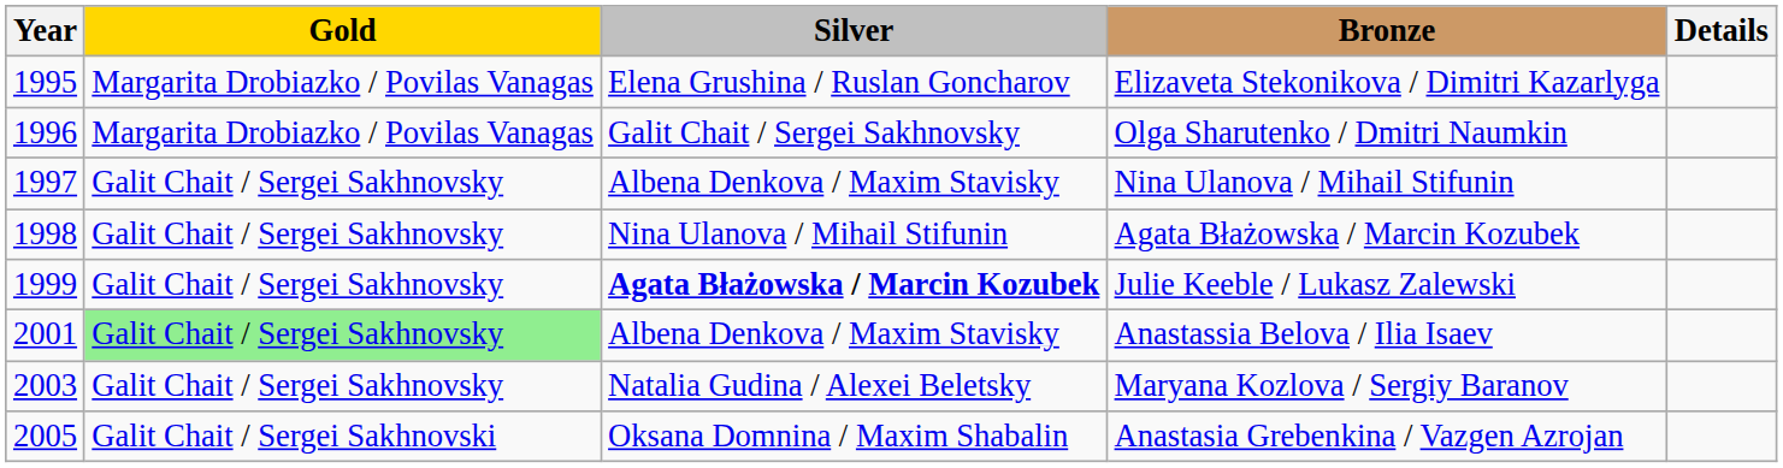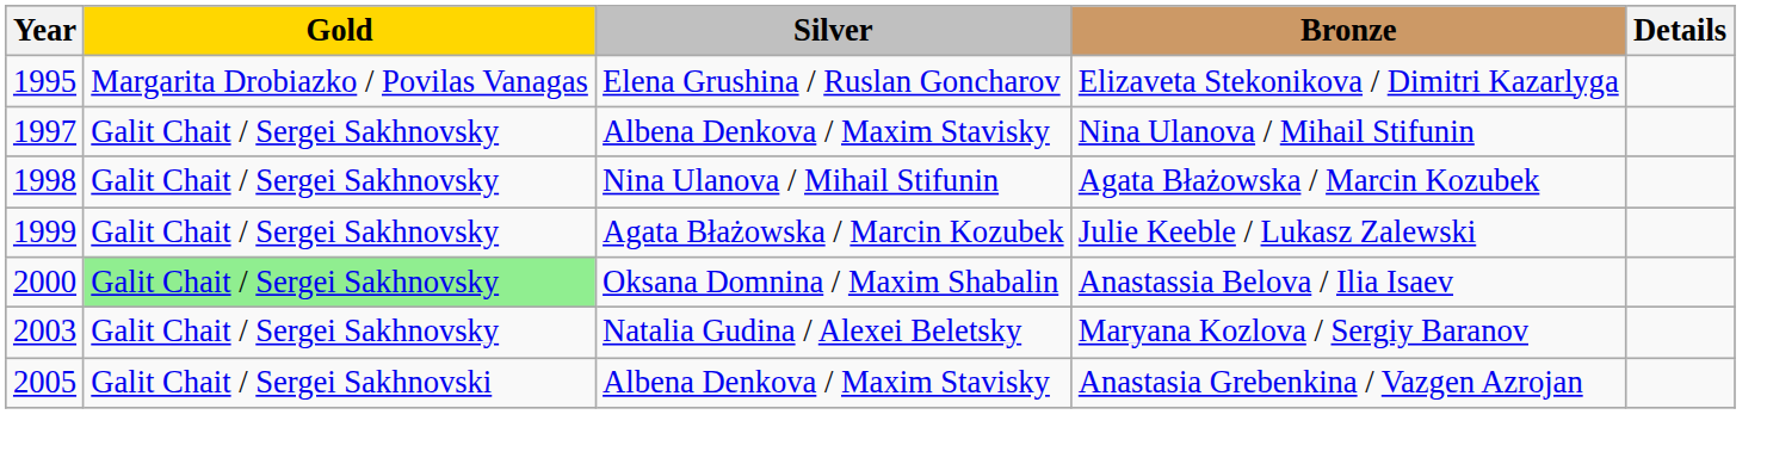- row: 1996 | Margarita Drobiazko / Povilas Vanagas | Galit Chait / Sergei Sakhnovsky | Olga Sharutenko / Dmitri Naumkin
Julie Keeble / Lukasz Zalewski | Silver: bold -> normal
Anastassia Belova / Ilia Isaev | Year: 2001 -> 2000
Anastassia Belova / Ilia Isaev | Silver: Albena Denkova / Maxim Stavisky -> Oksana Domnina / Maxim Shabalin
Anastasia Grebenkina / Vazgen Azrojan | Silver: Oksana Domnina / Maxim Shabalin -> Albena Denkova / Maxim Stavisky
